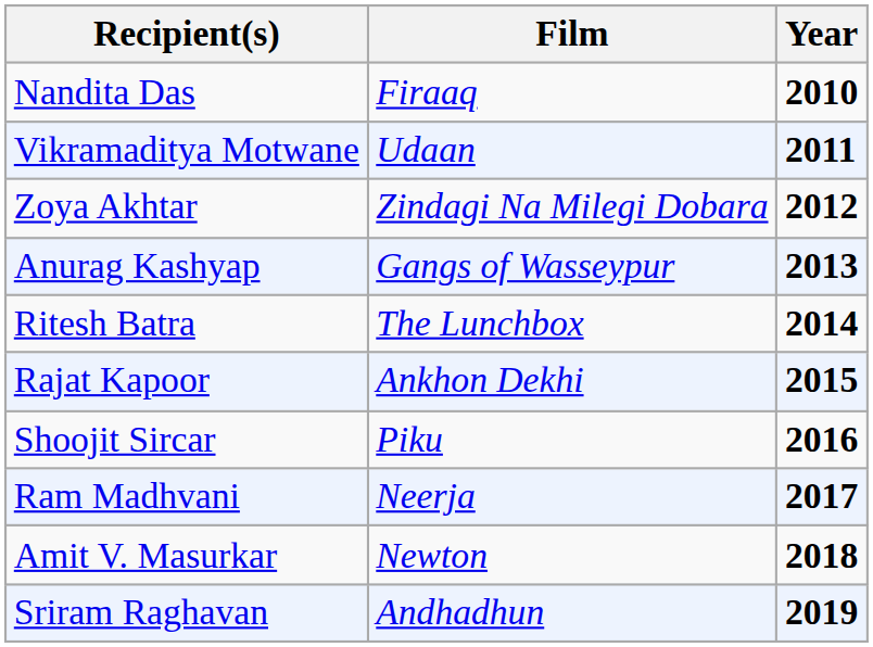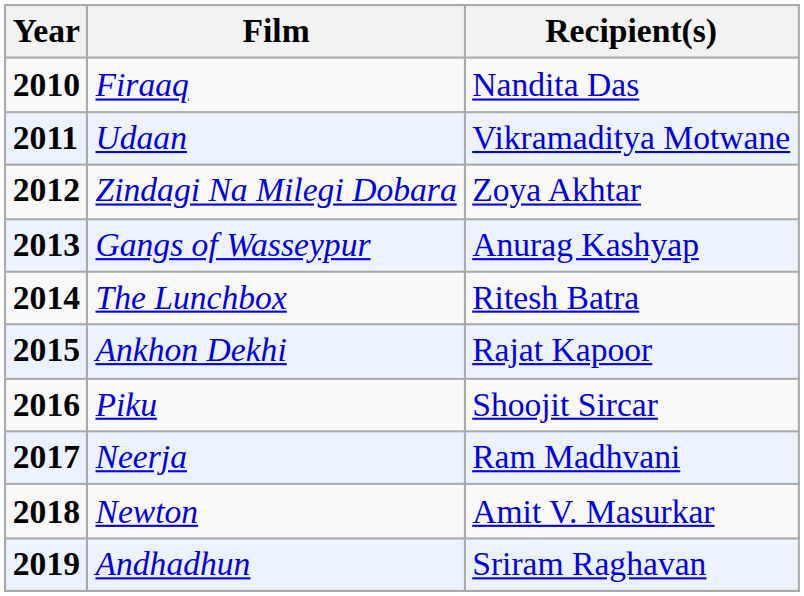columns swapped: Year <-> Recipient(s)
